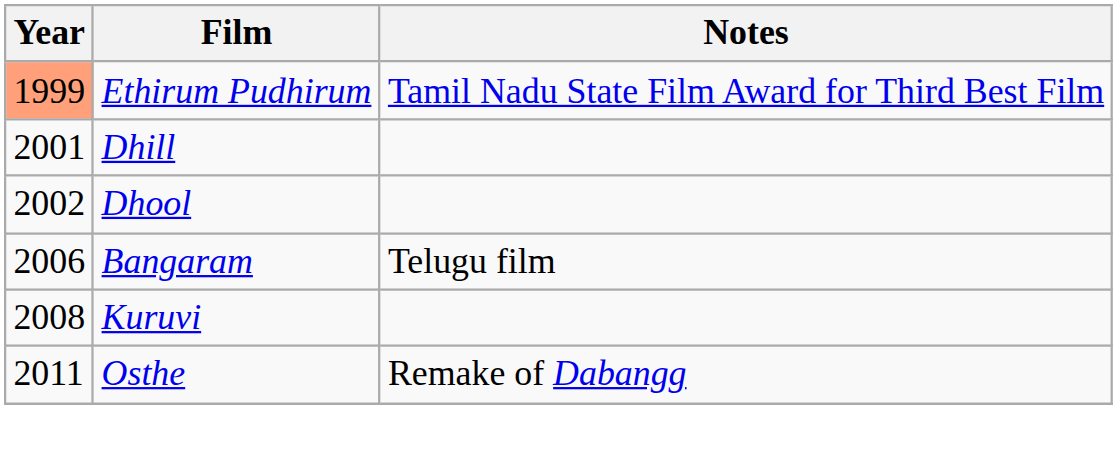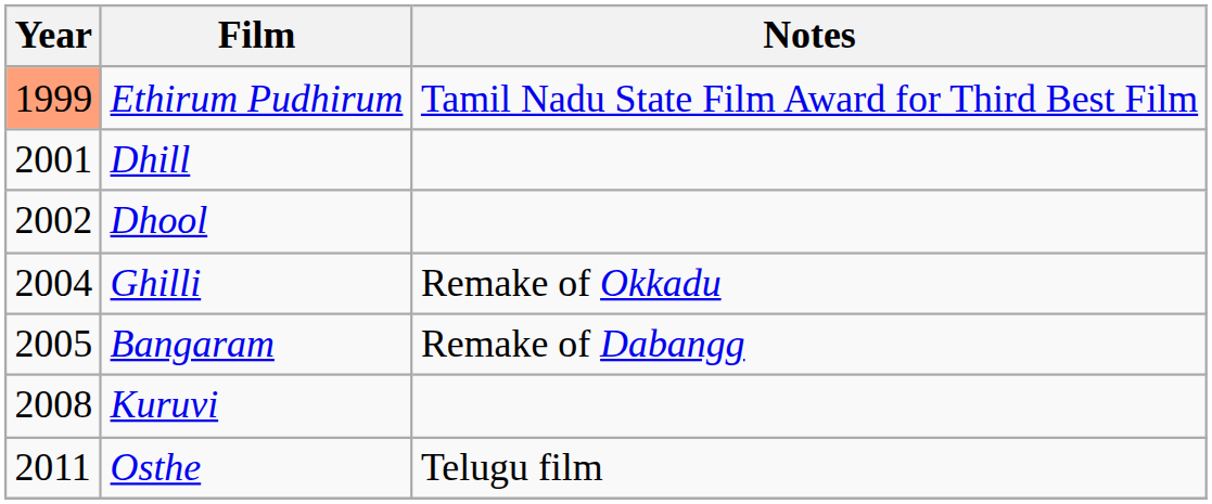+ row: 2004 | Ghilli | Remake of Okkadu
Bangaram | Year: 2006 -> 2005
Bangaram | Notes: Telugu film -> Remake of Dabangg
Osthe | Notes: Remake of Dabangg -> Telugu film
